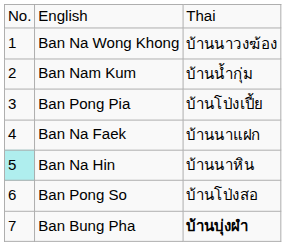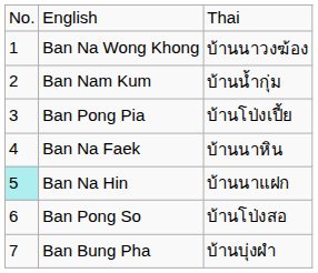Ban Na Faek | column 3: บ้านนาแฝก -> บ้านนาหิน
Ban Na Hin | column 3: บ้านนาหิน -> บ้านนาแฝก
Ban Bung Pha | column 3: bold -> normal
